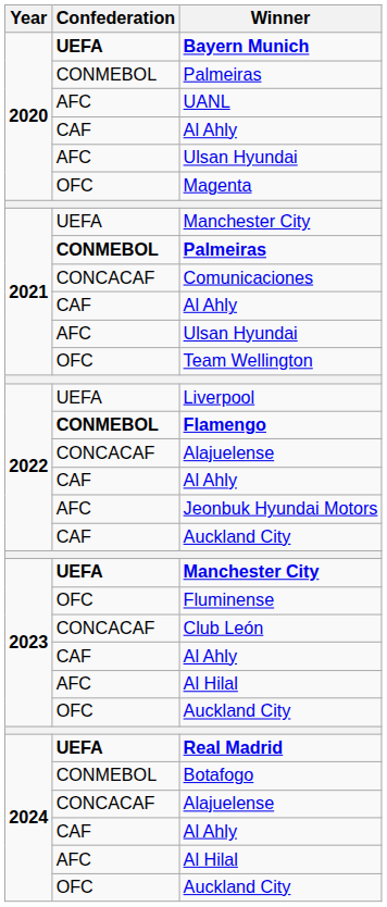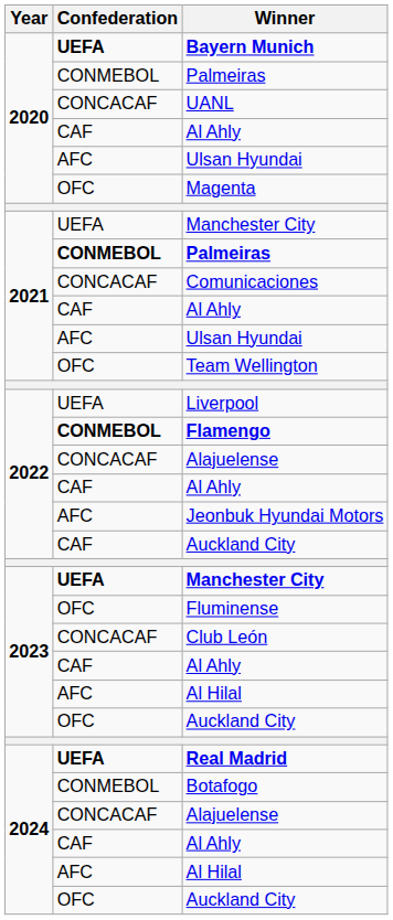UANL | Confederation: AFC -> CONCACAF
